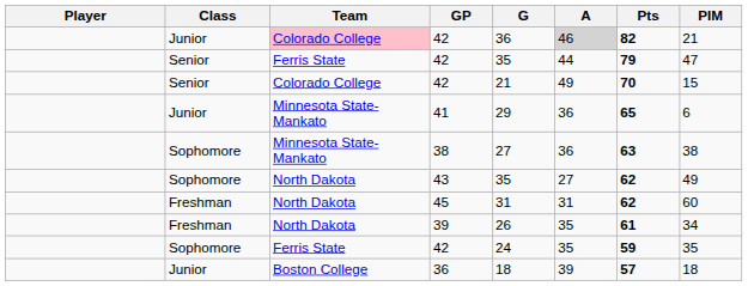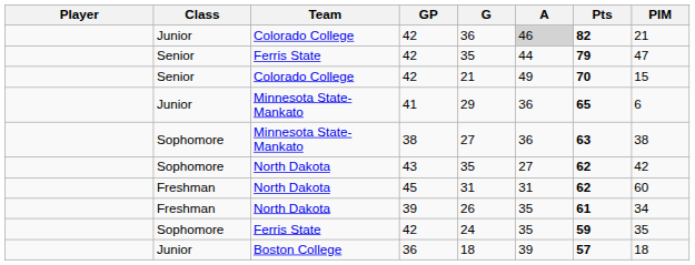Junior / 42 | Team: pink background -> no background
43 | PIM: 49 -> 42
